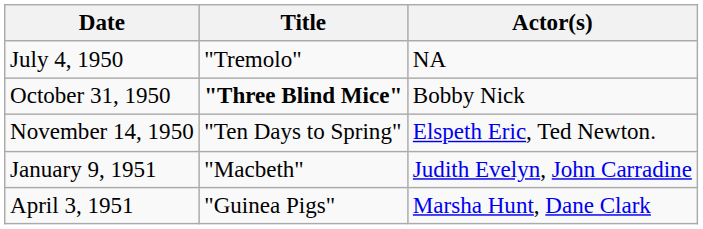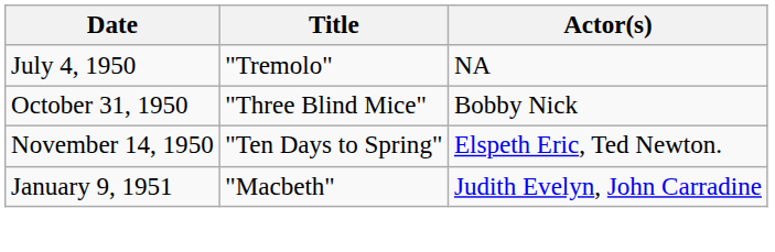October 31, 1950 | Title: bold -> normal
- row: April 3, 1951 | "Guinea Pigs" | Marsha Hunt, Dane Clark
